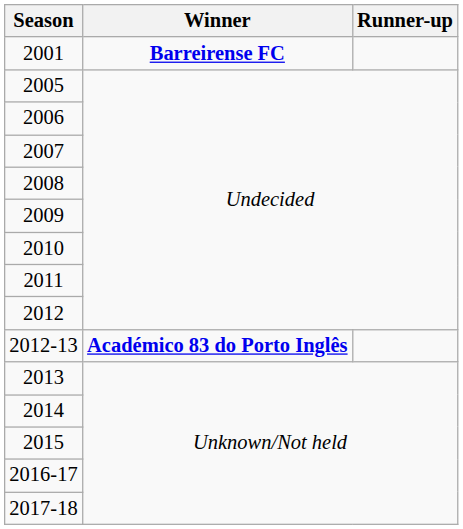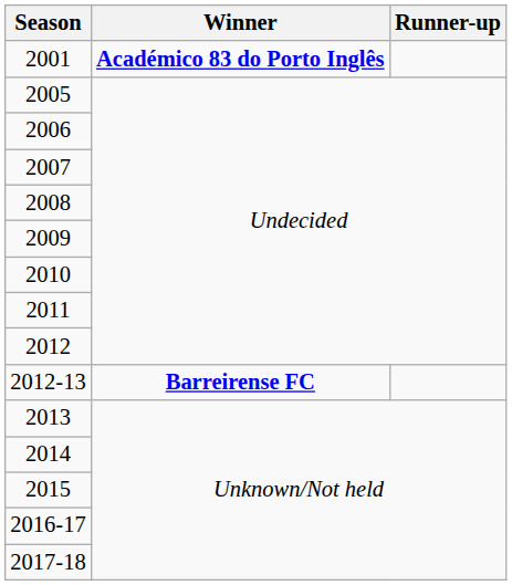2001 | Winner: Barreirense FC -> Académico 83 do Porto Inglês
2012-13 | Winner: Académico 83 do Porto Inglês -> Barreirense FC
